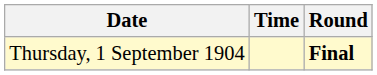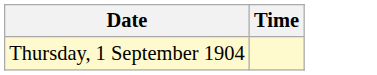- column: Round | Final
